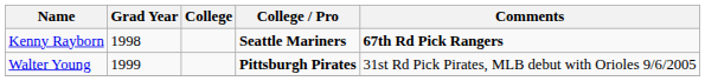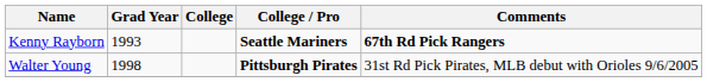Kenny Rayborn | Grad Year: 1998 -> 1993
Walter Young | Grad Year: 1999 -> 1998
